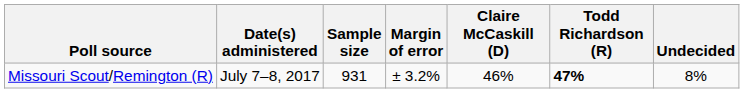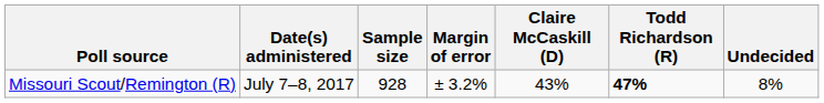Missouri Scout/Remington (R) | Sample size: 931 -> 928
Missouri Scout/Remington (R) | Claire McCaskill (D): 46% -> 43%
